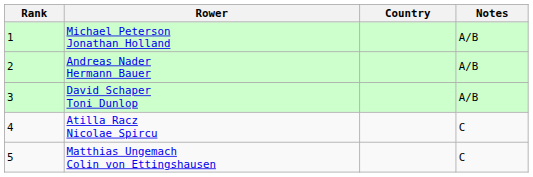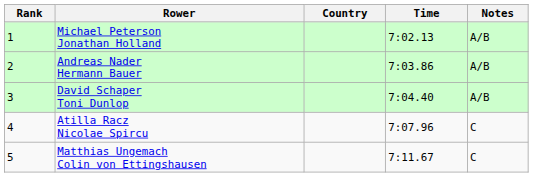+ column: Time | 7:02.13 | 7:03.86 | 7:04.40 | 7:07.96 | 7:11.67
